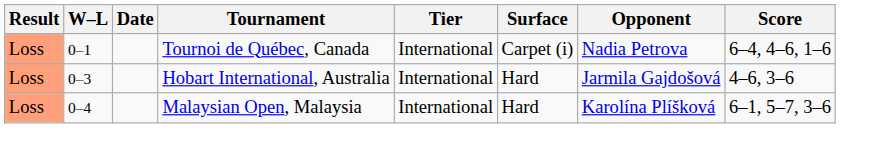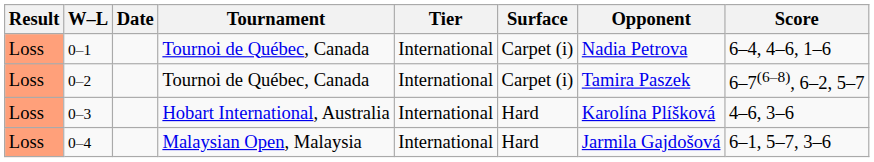+ row: Loss | 0–2 | Tournoi de Québec, Canada | International | Carpet (i) | Tamira Paszek | 6–7(6–8), 6–2, 5–7
0–3 | Opponent: Jarmila Gajdošová -> Karolína Plíšková
0–4 | Opponent: Karolína Plíšková -> Jarmila Gajdošová
